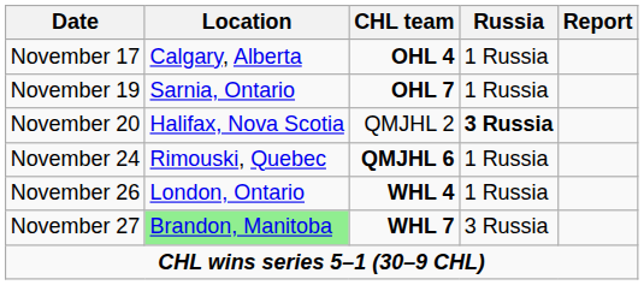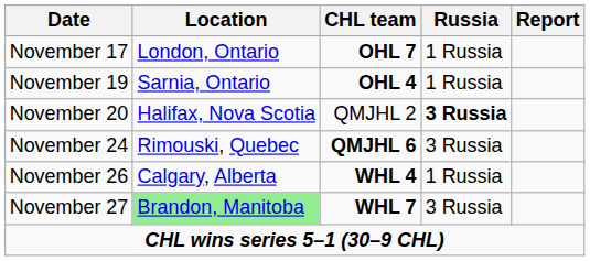November 17 | Location: Calgary, Alberta -> London, Ontario
November 17 | CHL team: OHL 4 -> OHL 7
November 19 | CHL team: OHL 7 -> OHL 4
November 24 | Russia: 1 Russia -> 3 Russia
November 26 | Location: London, Ontario -> Calgary, Alberta
